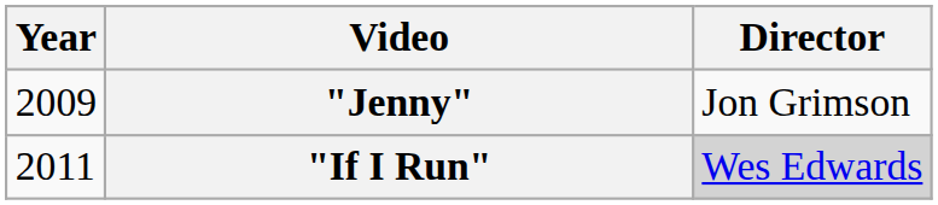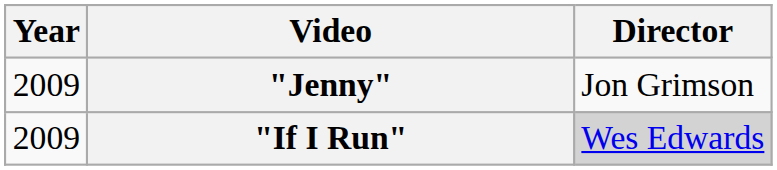"If I Run" | Year: 2011 -> 2009
